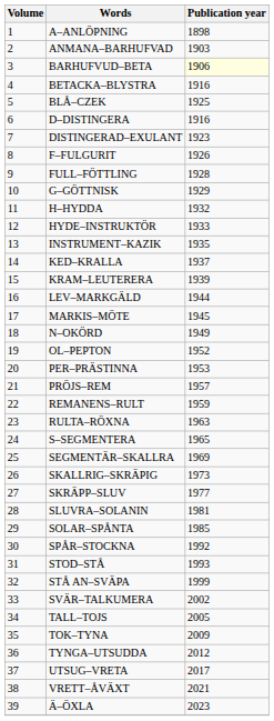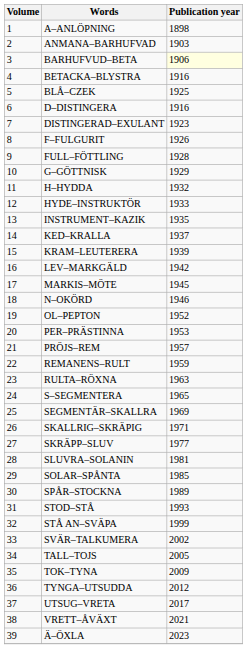LEV–MARKGÄLD | Publication year: 1944 -> 1942
N–OKÖRD | Publication year: 1949 -> 1946
SKALLRIG–SKRÄPIG | Publication year: 1973 -> 1971
SPÅR–STOCKNA | Publication year: 1992 -> 1989
